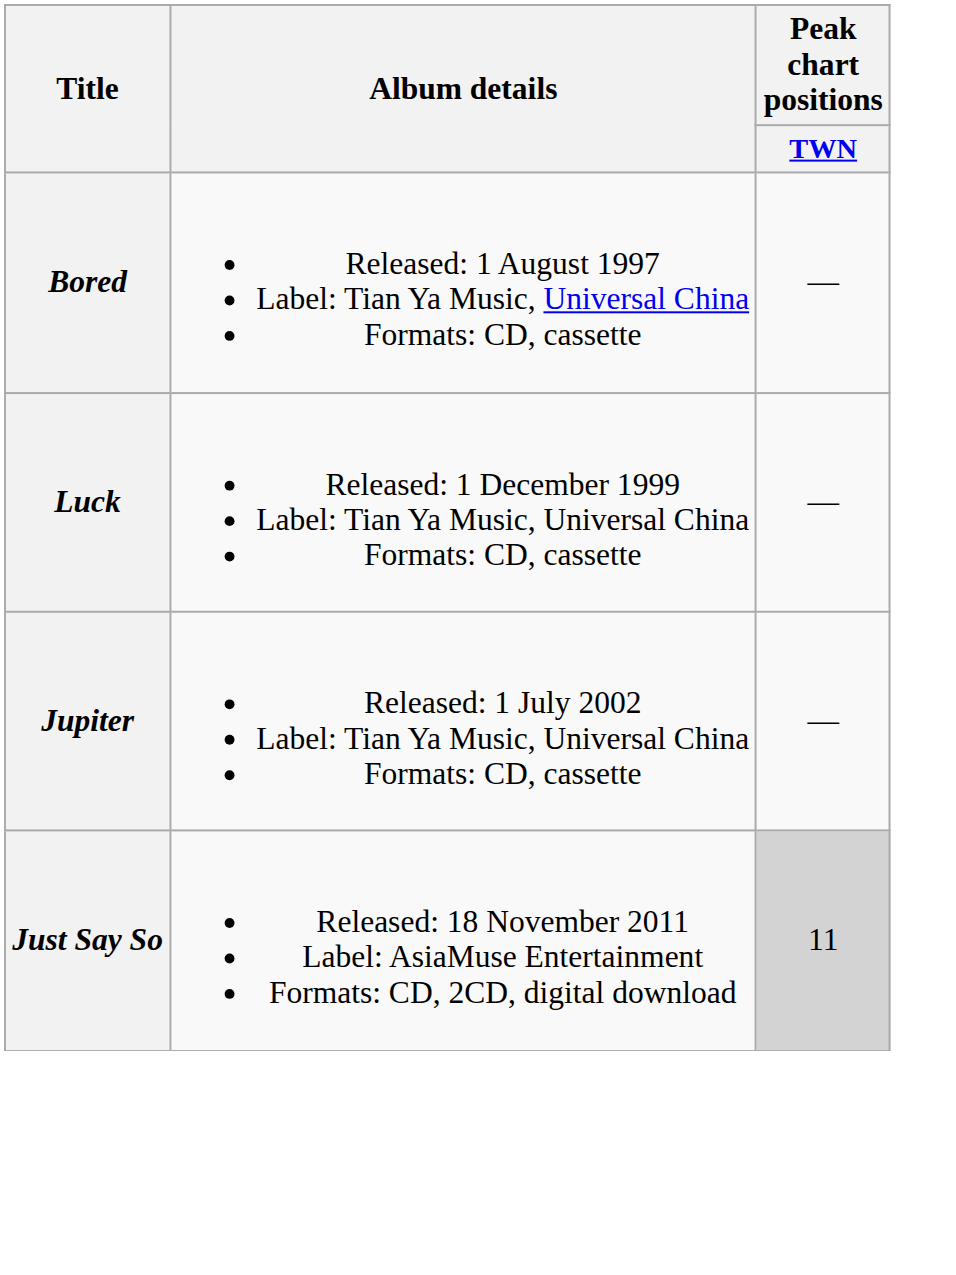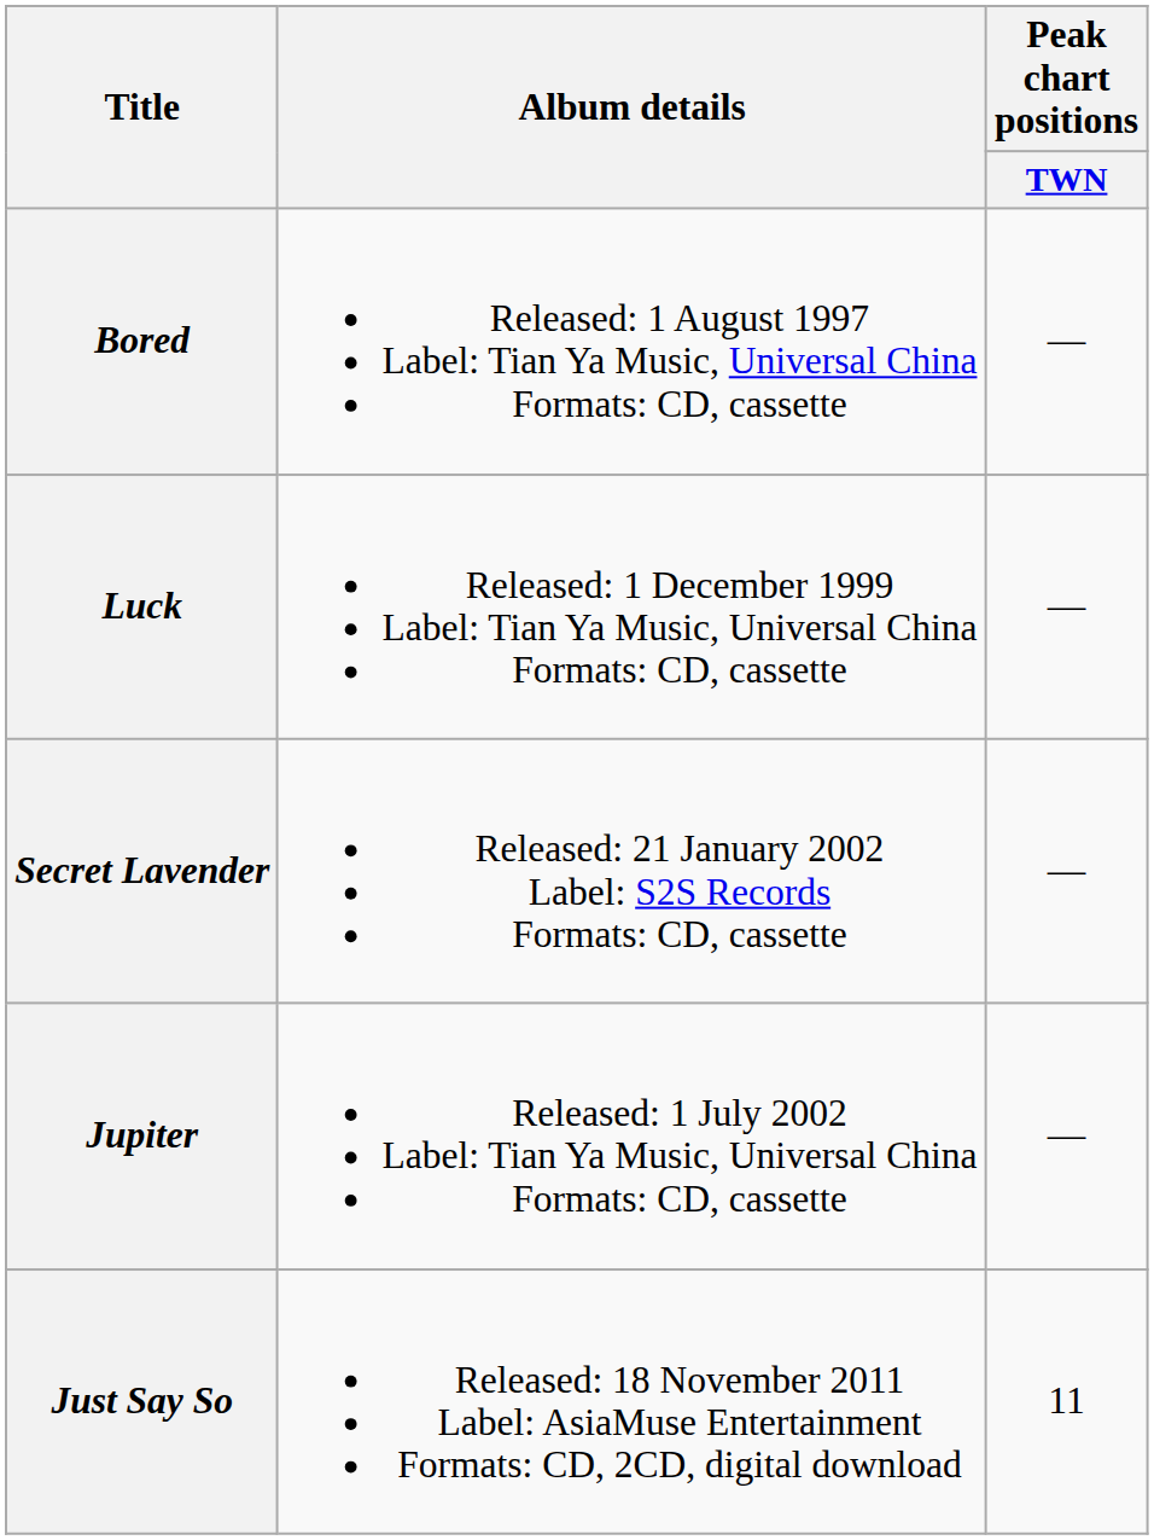+ row: Secret Lavender | Released: 21 January 2002 Label: S2S Records Formats: CD, cassette | —
Just Say So | Peak chart positions / TWN: lightgrey background -> no background
